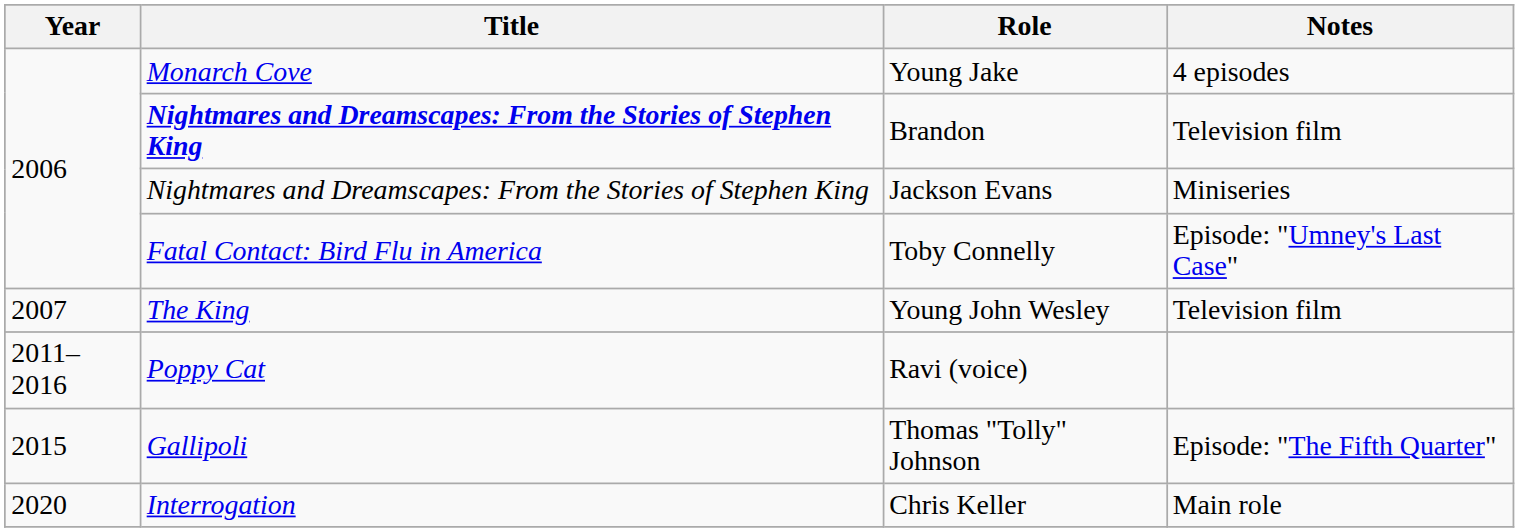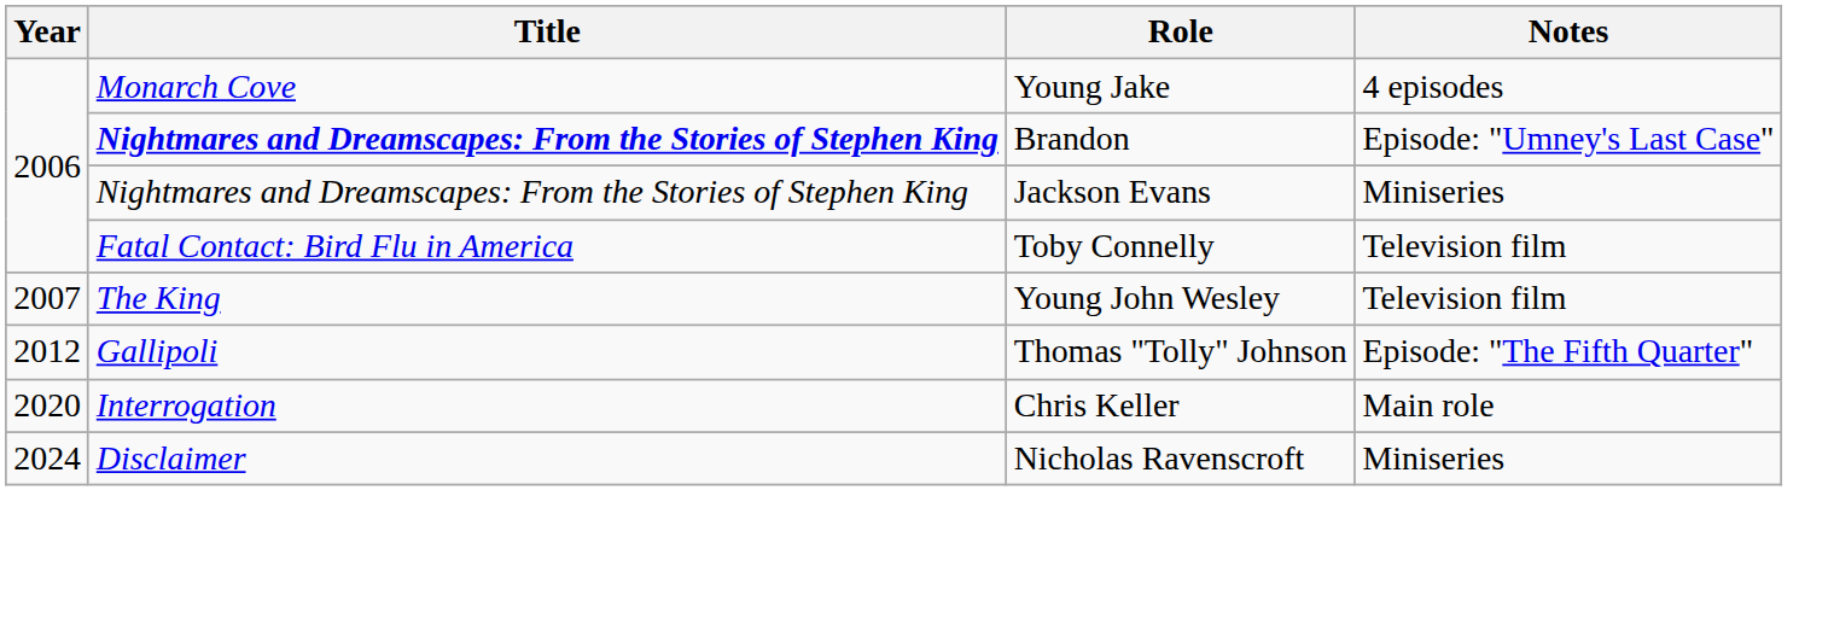Brandon | Notes: Television film -> Episode: "Umney's Last Case"
Toby Connelly | Notes: Episode: "Umney's Last Case" -> Television film
- row: 2011–2016 | Poppy Cat | Ravi (voice)
Thomas "Tolly" Johnson | Year: 2015 -> 2012
+ row: 2024 | Disclaimer | Nicholas Ravenscroft | Miniseries
